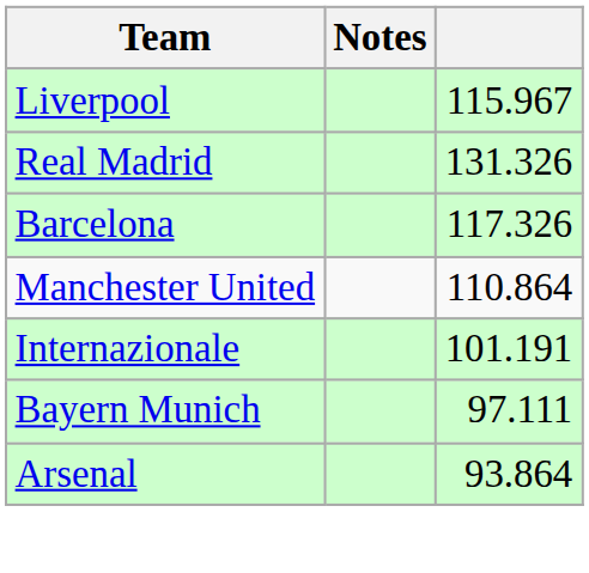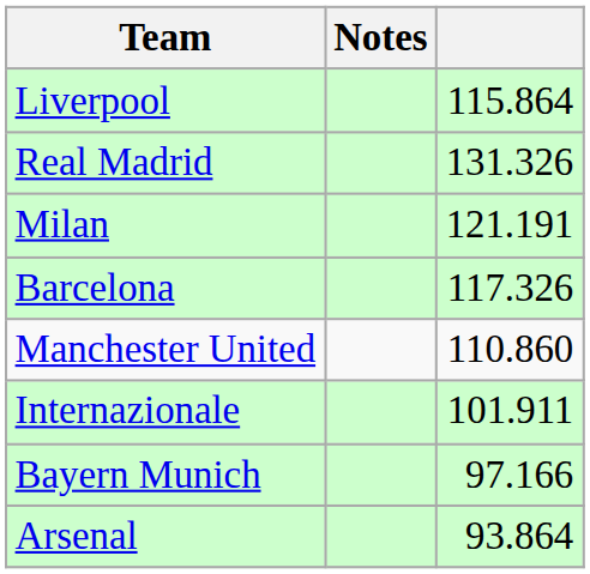Liverpool | column 3: 115.967 -> 115.864
+ row: Milan | 121.191
Manchester United | column 3: 110.864 -> 110.860
Internazionale | column 3: 101.191 -> 101.911
Bayern Munich | column 3: 97.111 -> 97.166
